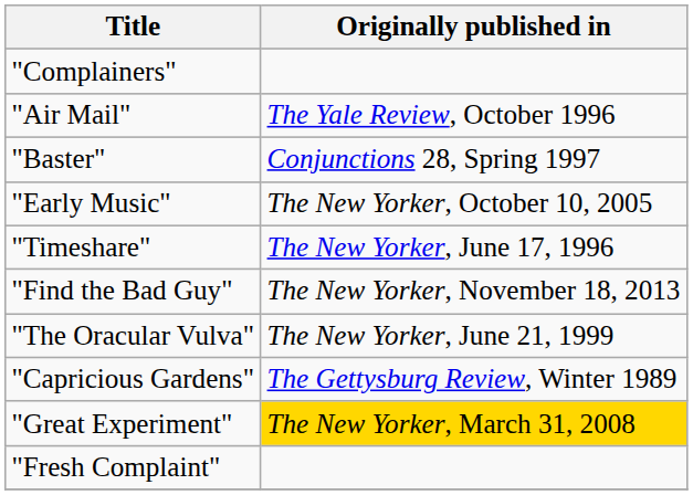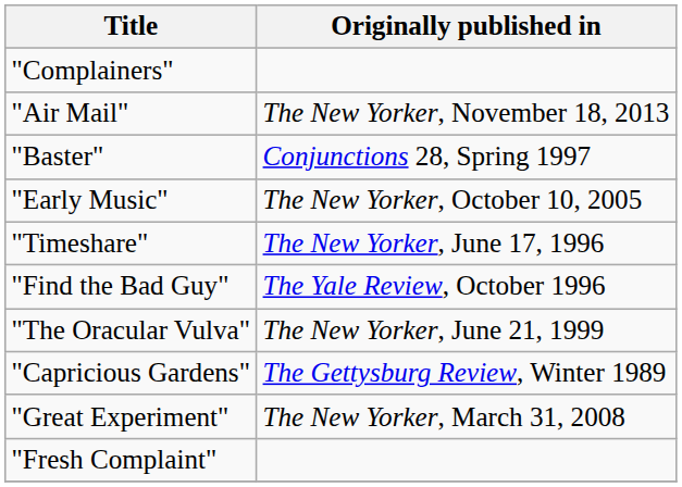"Air Mail" | Originally published in: The Yale Review, October 1996 -> The New Yorker, November 18, 2013
"Find the Bad Guy" | Originally published in: The New Yorker, November 18, 2013 -> The Yale Review, October 1996
"Great Experiment" | Originally published in: gold background -> no background
